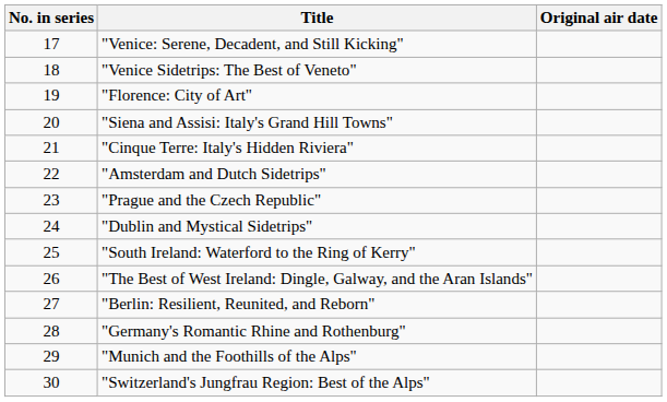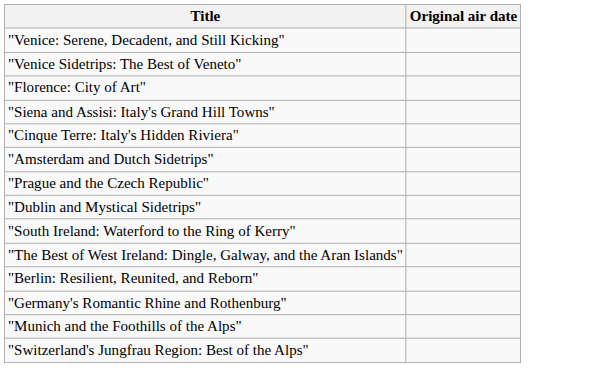- column: No. in series | 17 | 18 | 19 | 20 | 21 | 22 | 23 | 24 | 25 | 26 | 27 | 28 | 29 | 30
